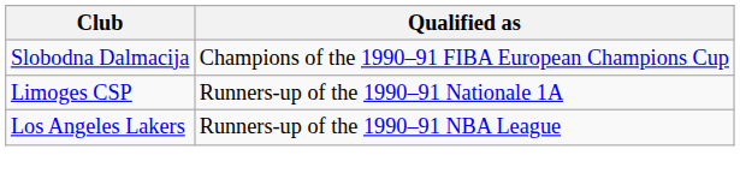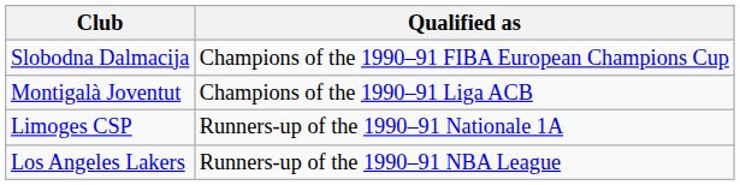+ row: Montigalà Joventut | Champions of the 1990–91 Liga ACB
